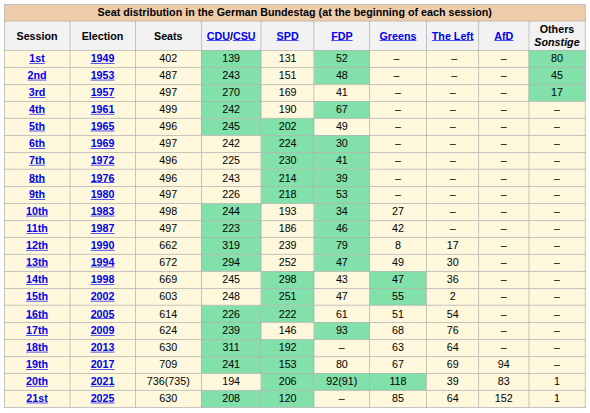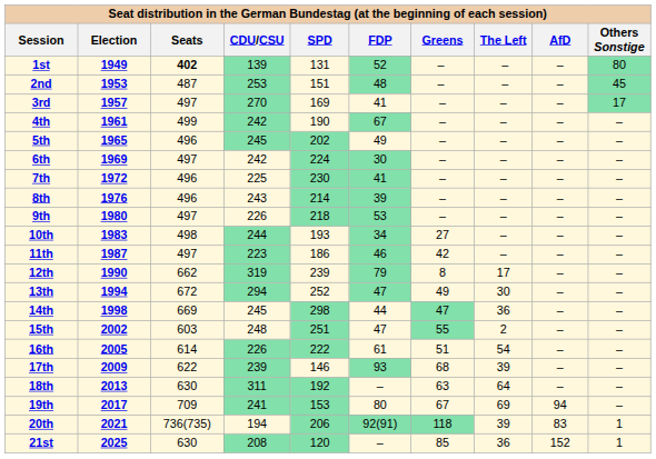1st | Seats: normal -> bold
2nd | CDU/CSU: 243 -> 253
14th | FDP: 43 -> 44
17th | Seats: 624 -> 622
17th | The Left: 76 -> 39
21st | The Left: 64 -> 36
